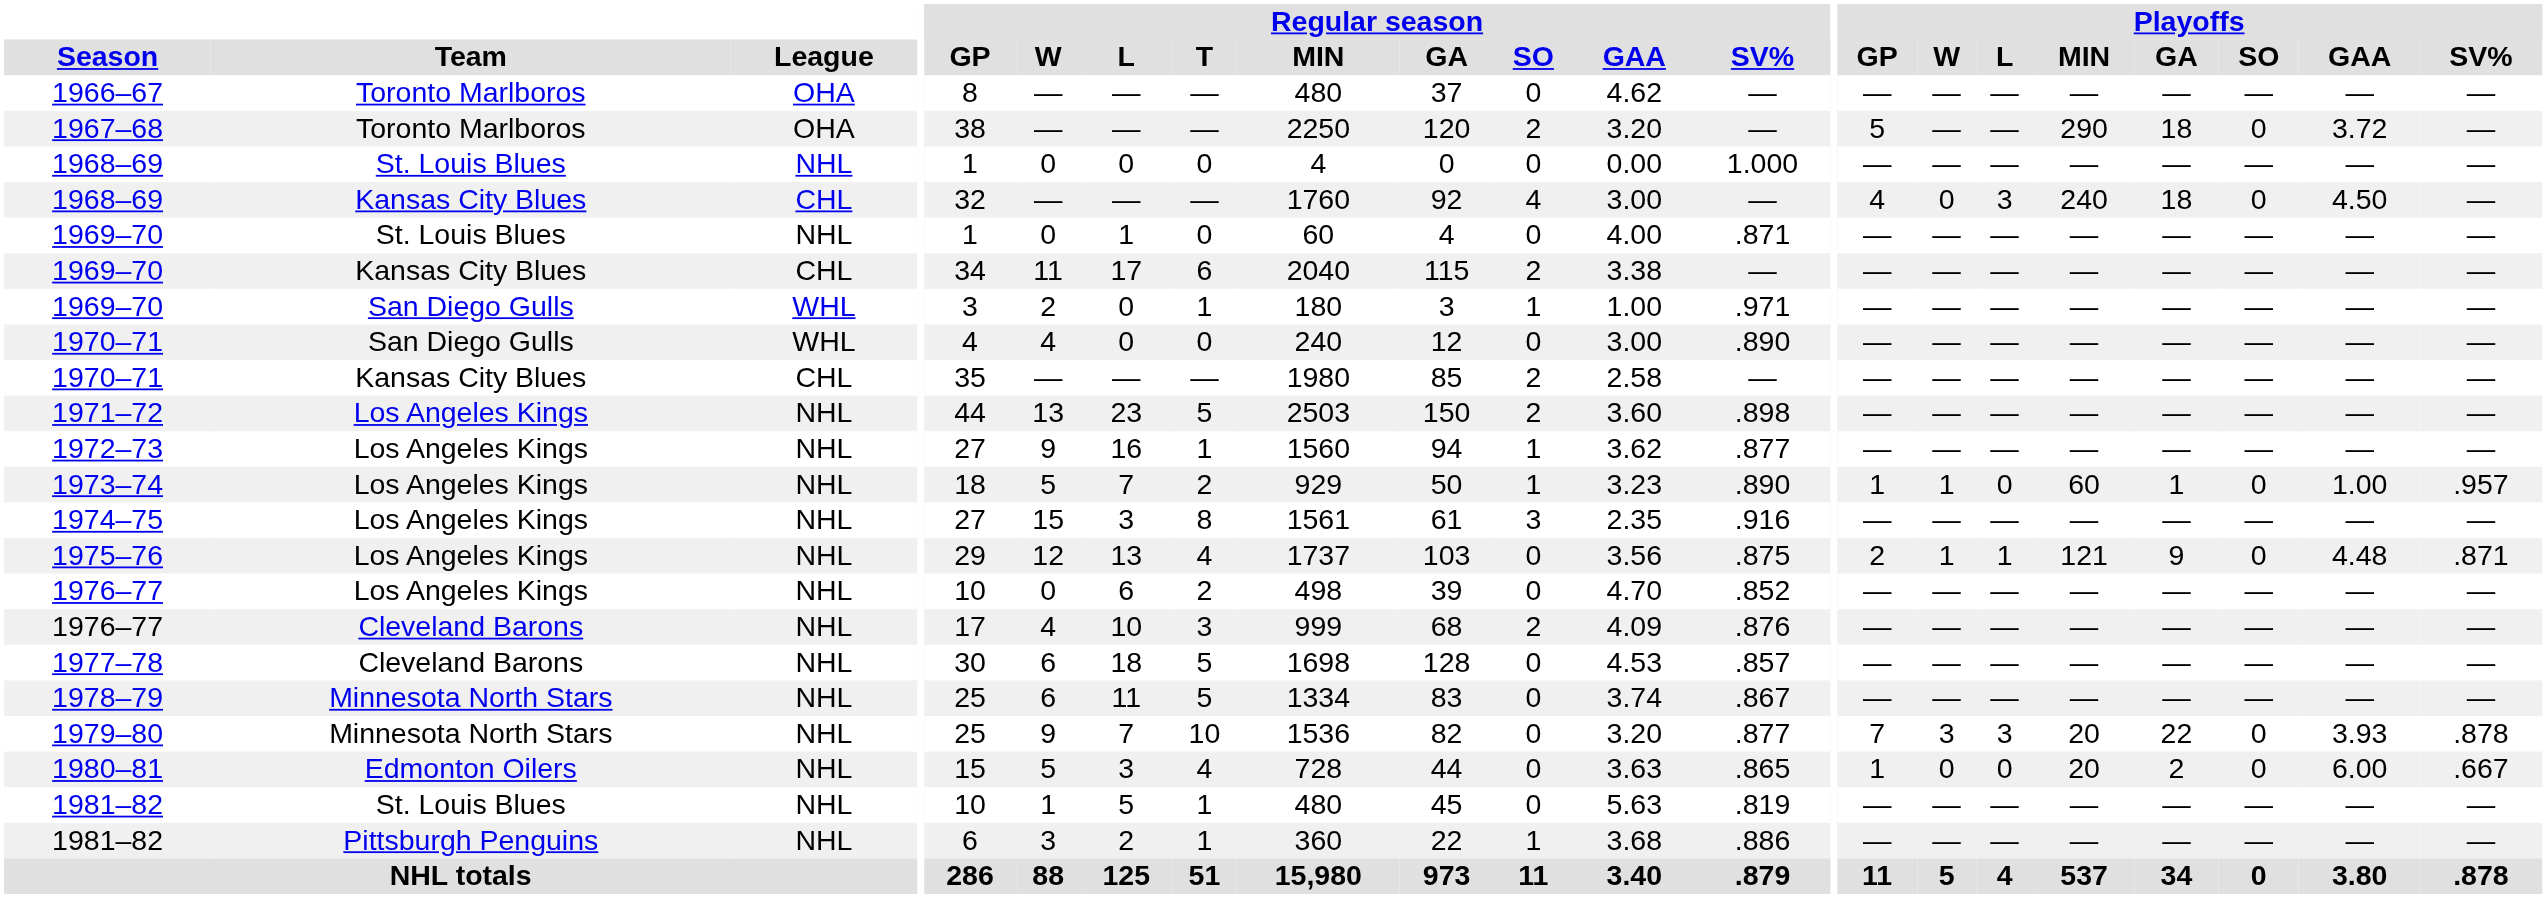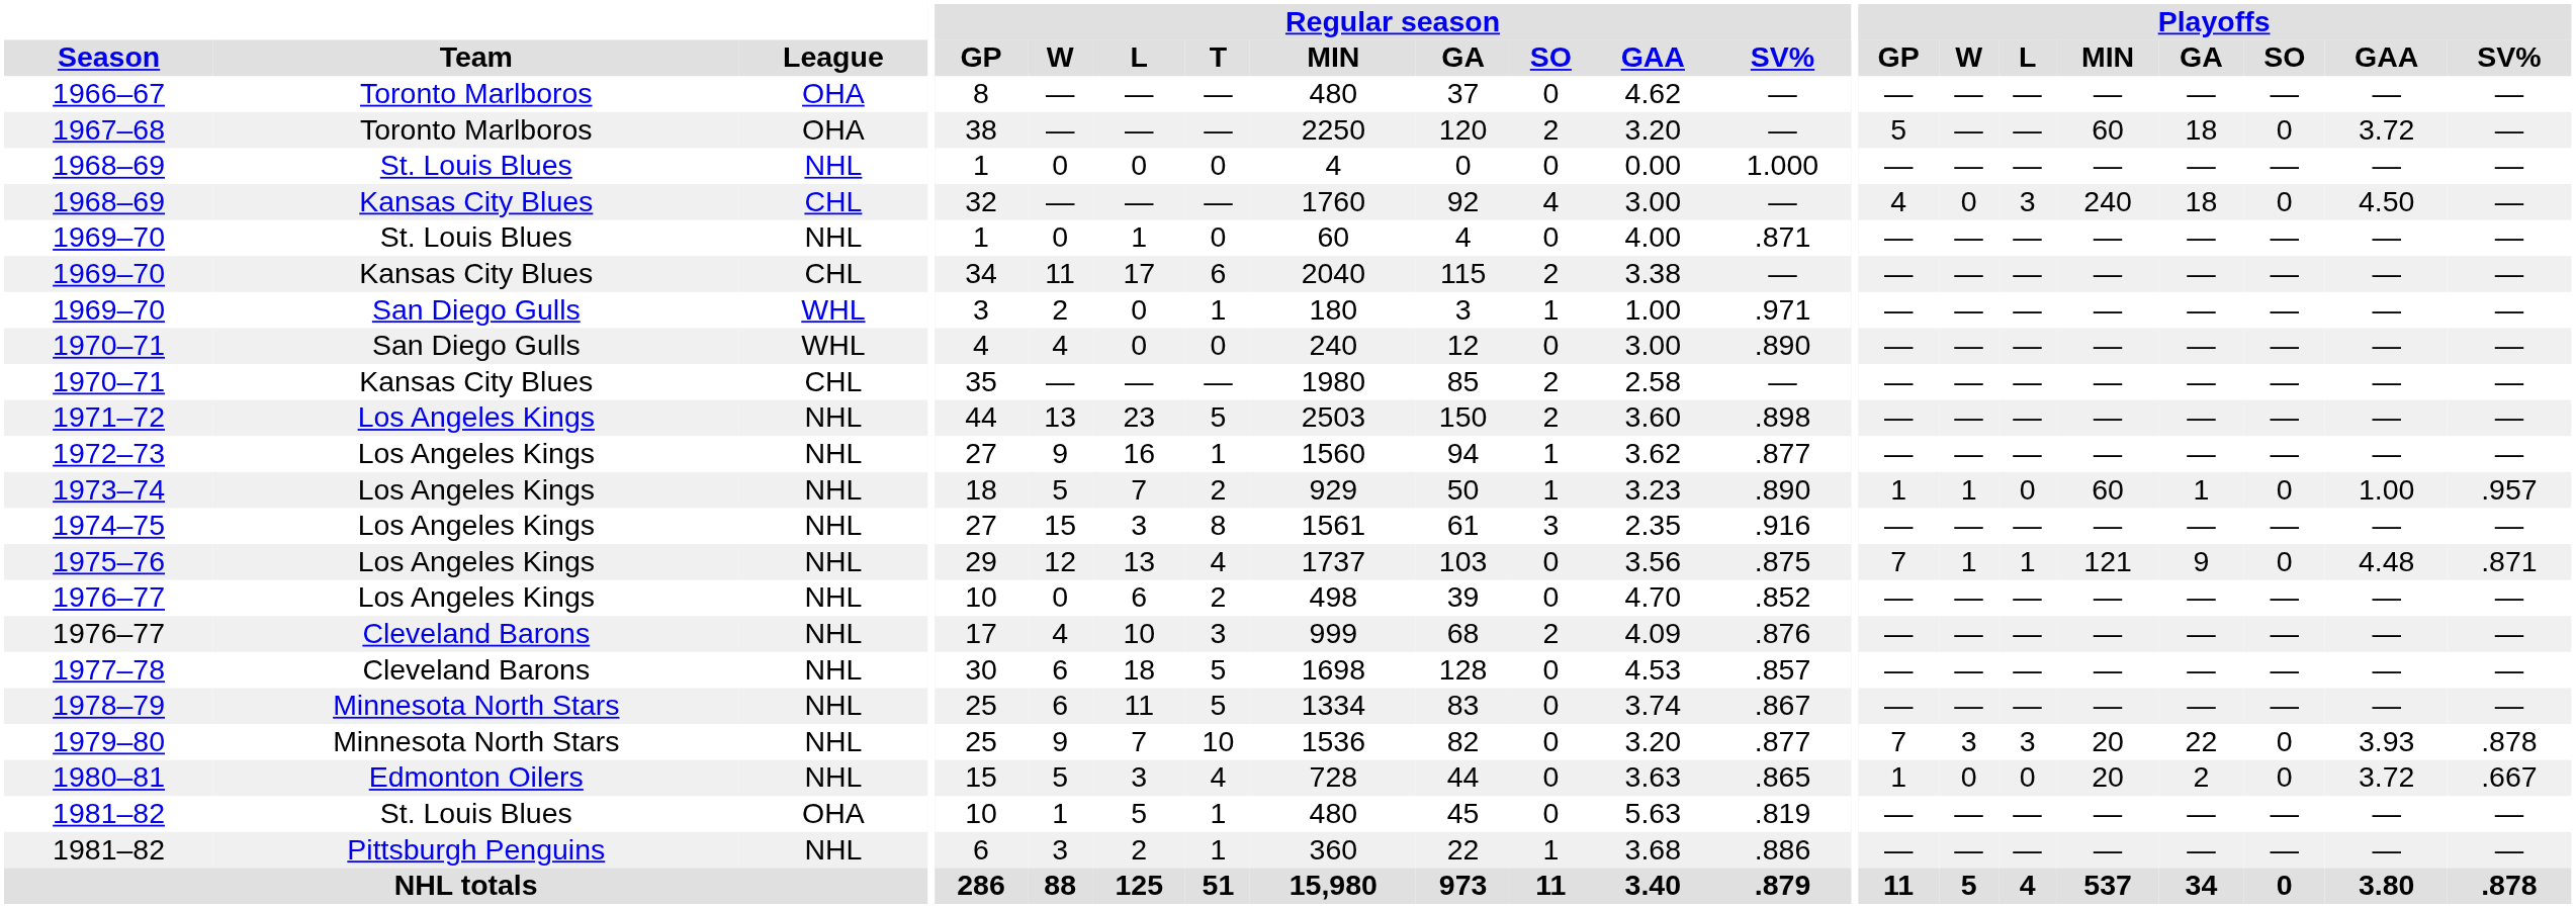1967–68 | Playoffs / MIN: 290 -> 60
1975–76 | Playoffs / GP: 2 -> 7
1980–81 | Playoffs / GAA: 6.00 -> 3.72
1981–82 / St. Louis Blues | League: NHL -> OHA
